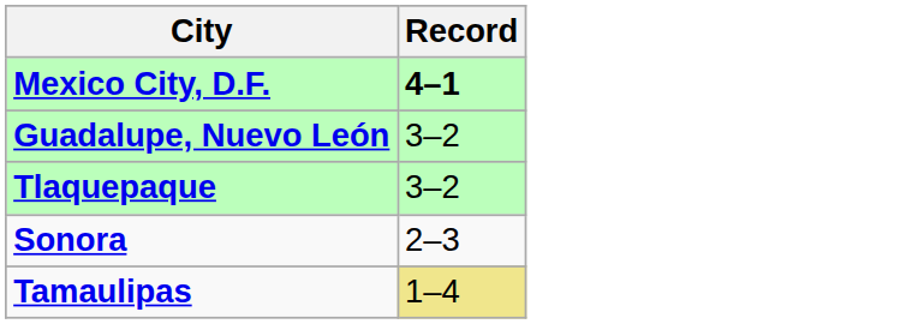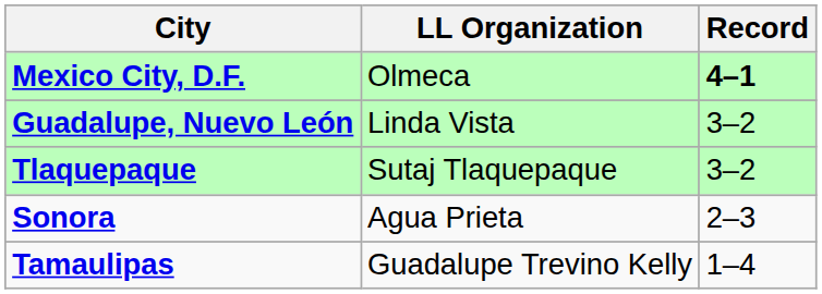+ column: LL Organization | Olmeca | Linda Vista | Sutaj Tlaquepaque | Agua Prieta | Guadalupe Trevino Kelly
Tamaulipas | Record: khaki background -> no background
